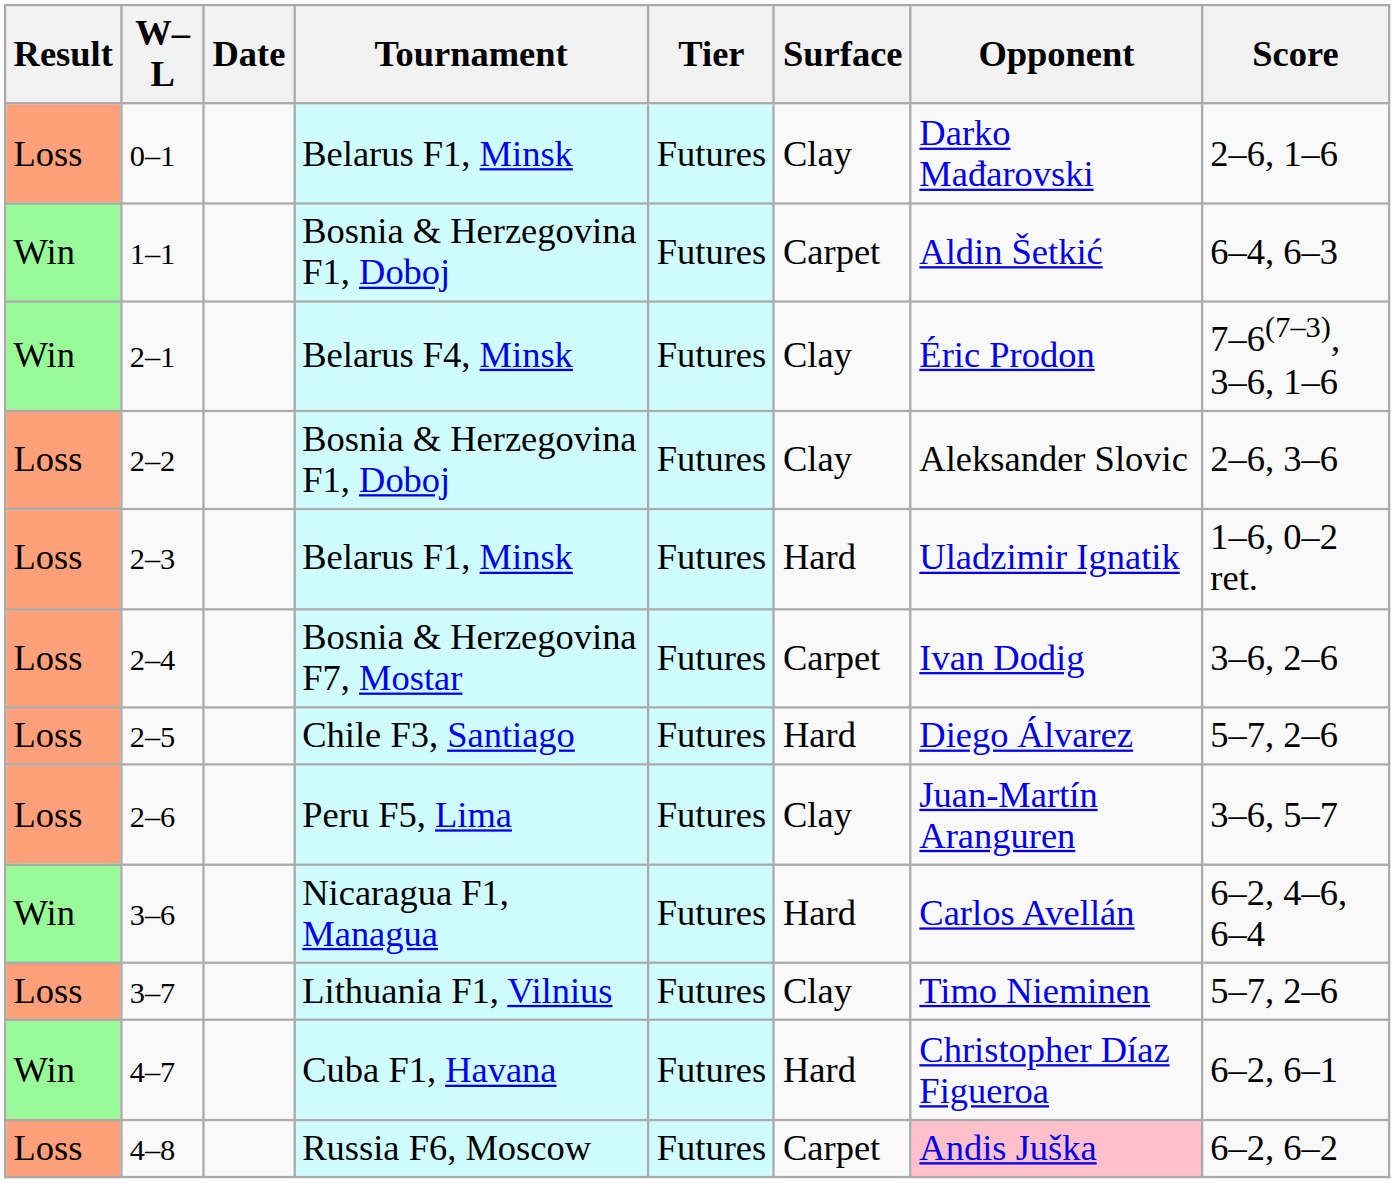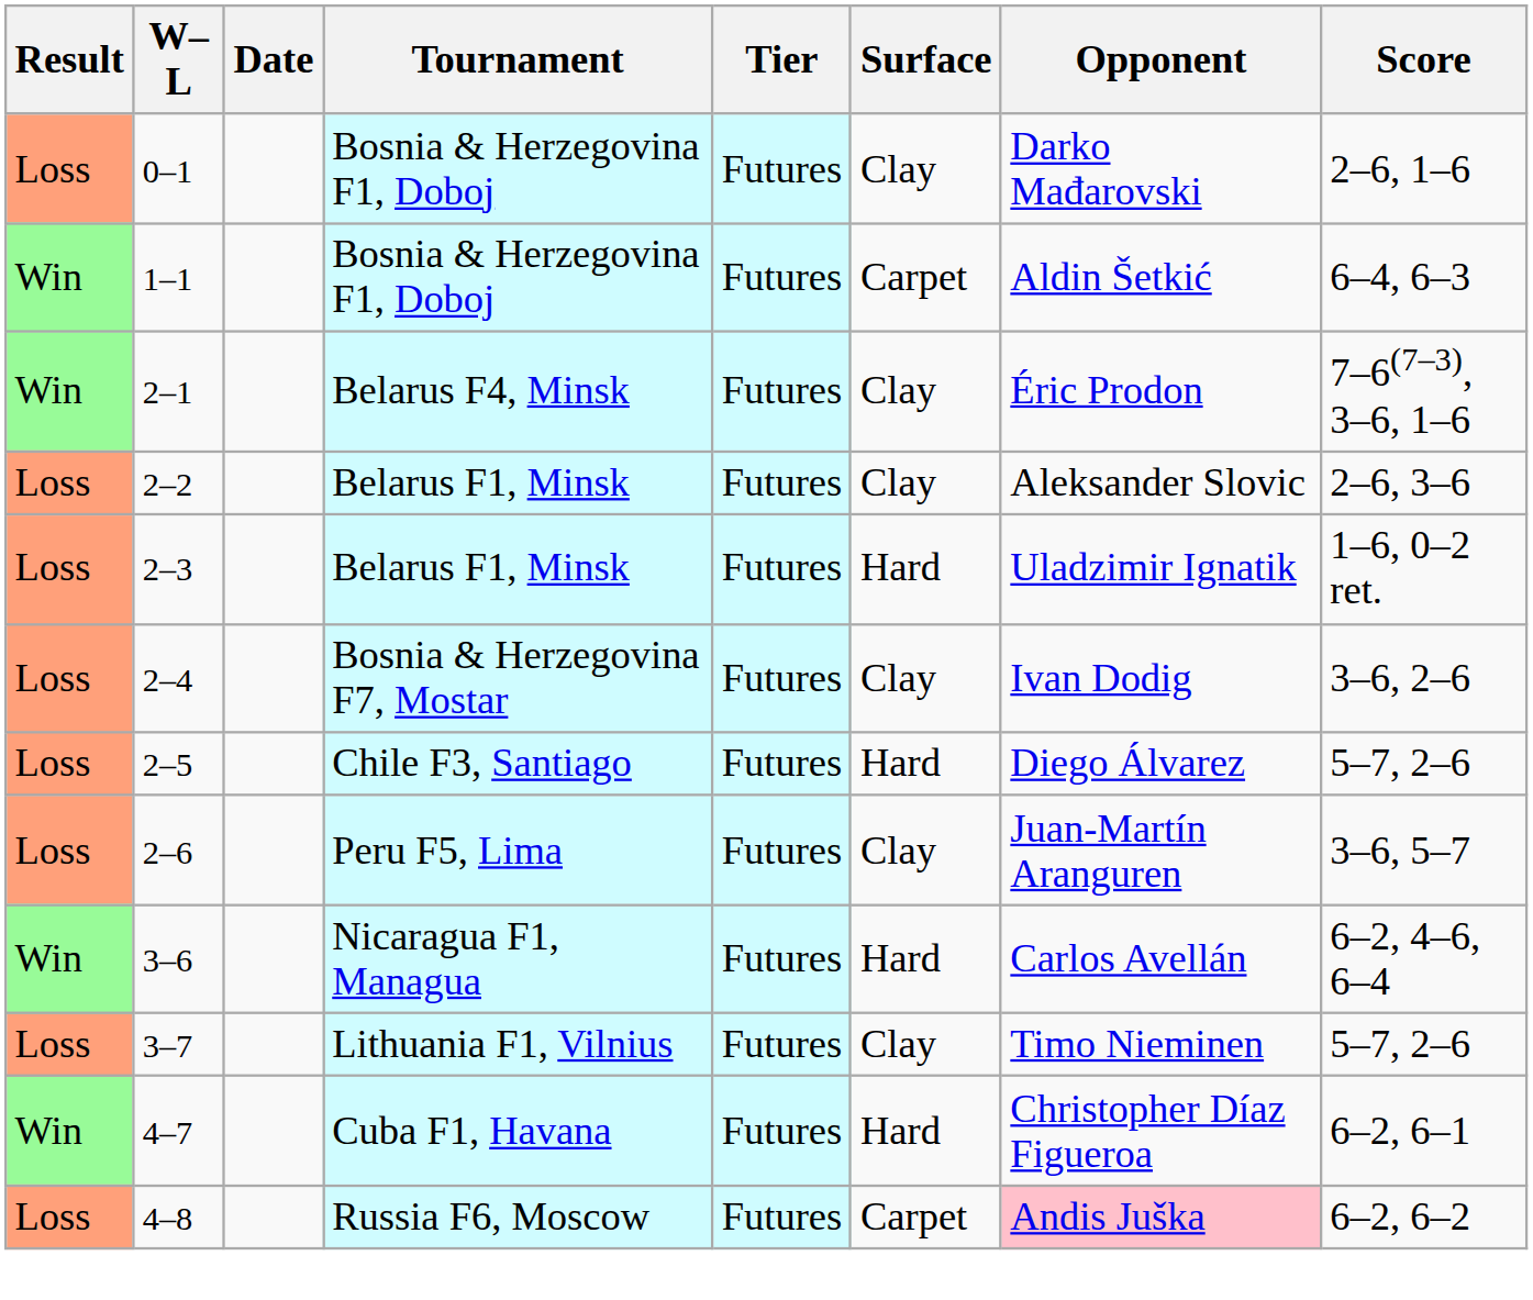0–1 | Tournament: Belarus F1, Minsk -> Bosnia & Herzegovina F1, Doboj
2–2 | Tournament: Bosnia & Herzegovina F1, Doboj -> Belarus F1, Minsk
2–4 | Surface: Carpet -> Clay
